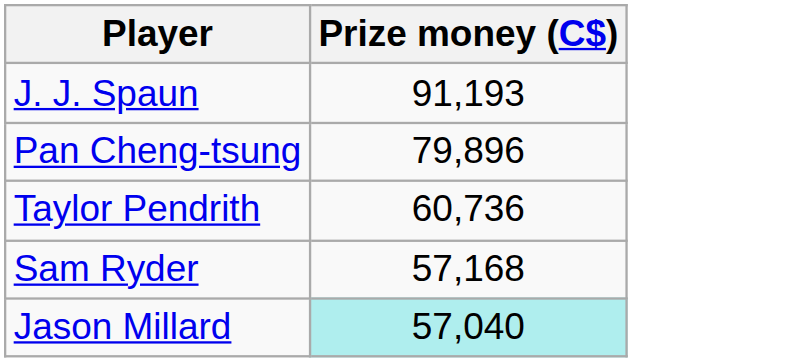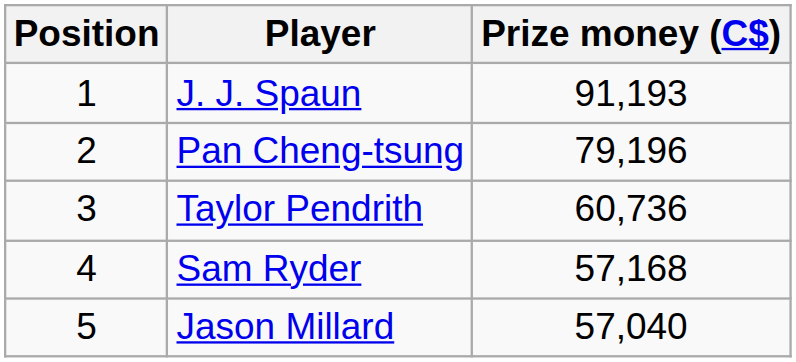+ column: Position | 1 | 2 | 3 | 4 | 5
Pan Cheng-tsung | Prize money (C$): 79,896 -> 79,196
Jason Millard | Prize money (C$): paleturquoise background -> no background
